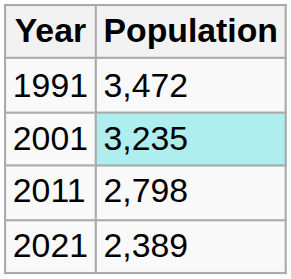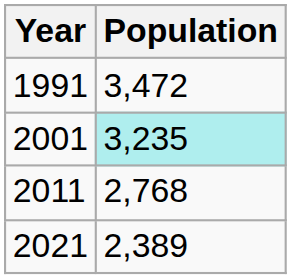2011 | Population: 2,798 -> 2,768
